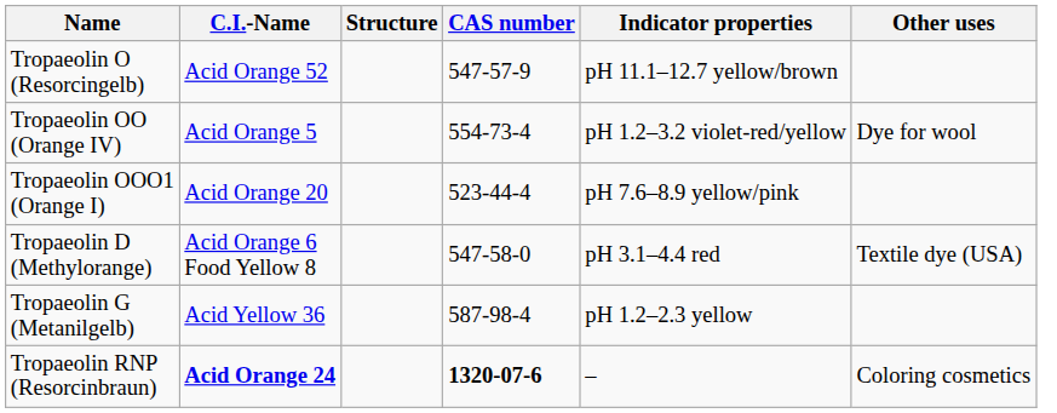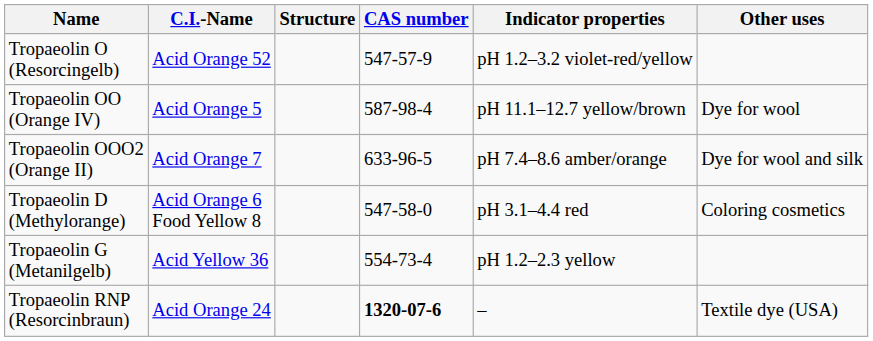Tropaeolin O (Resorcingelb) | Indicator properties: pH 11.1–12.7 yellow/brown -> pH 1.2–3.2 violet-red/yellow
Tropaeolin OO (Orange IV) | CAS number: 554-73-4 -> 587-98-4
Tropaeolin OO (Orange IV) | Indicator properties: pH 1.2–3.2 violet-red/yellow -> pH 11.1–12.7 yellow/brown
- row: Tropaeolin OOO1 (Orange I) | Acid Orange 20 | 523-44-4 | pH 7.6–8.9 yellow/pink
+ row: Tropaeolin OOO2 (Orange II) | Acid Orange 7 | 633-96-5 | pH 7.4–8.6 amber/orange | Dye for wool and silk
Tropaeolin D (Methylorange) | Other uses: Textile dye (USA) -> Coloring cosmetics
Tropaeolin G (Metanilgelb) | CAS number: 587-98-4 -> 554-73-4
Tropaeolin RNP (Resorcinbraun) | C.I.-Name: bold -> normal
Tropaeolin RNP (Resorcinbraun) | Other uses: Coloring cosmetics -> Textile dye (USA)
